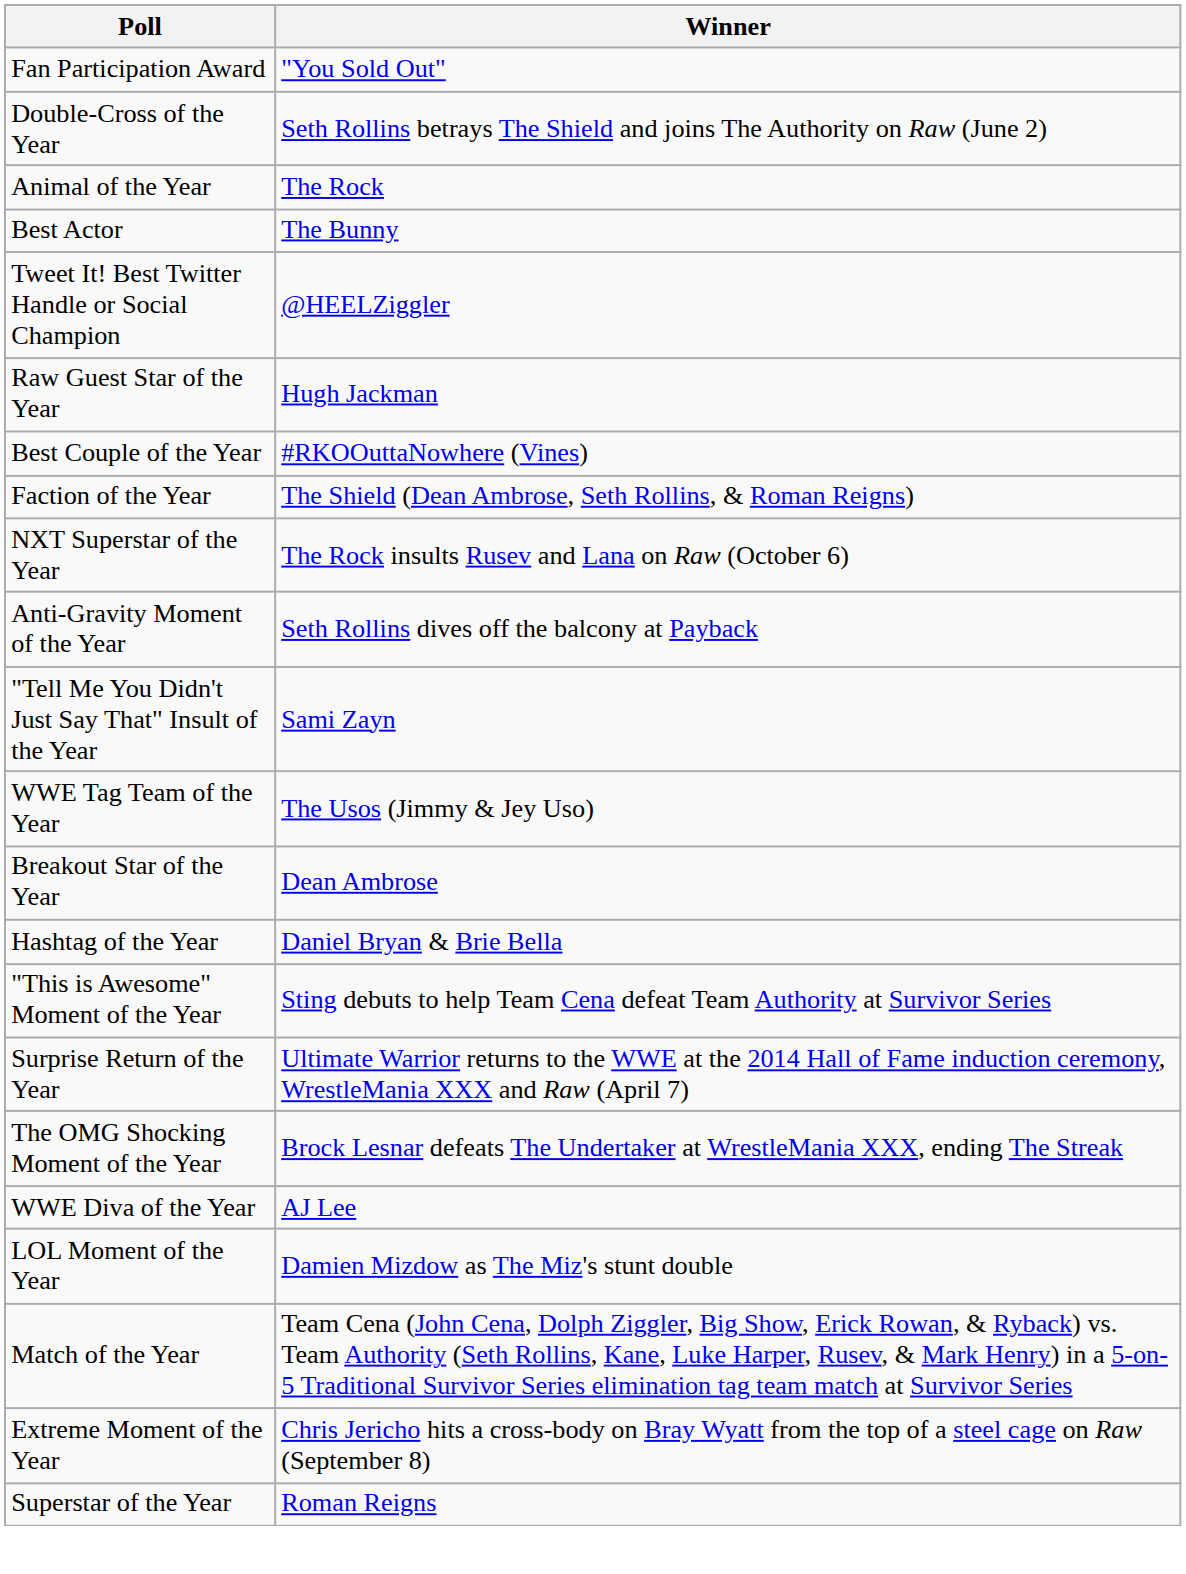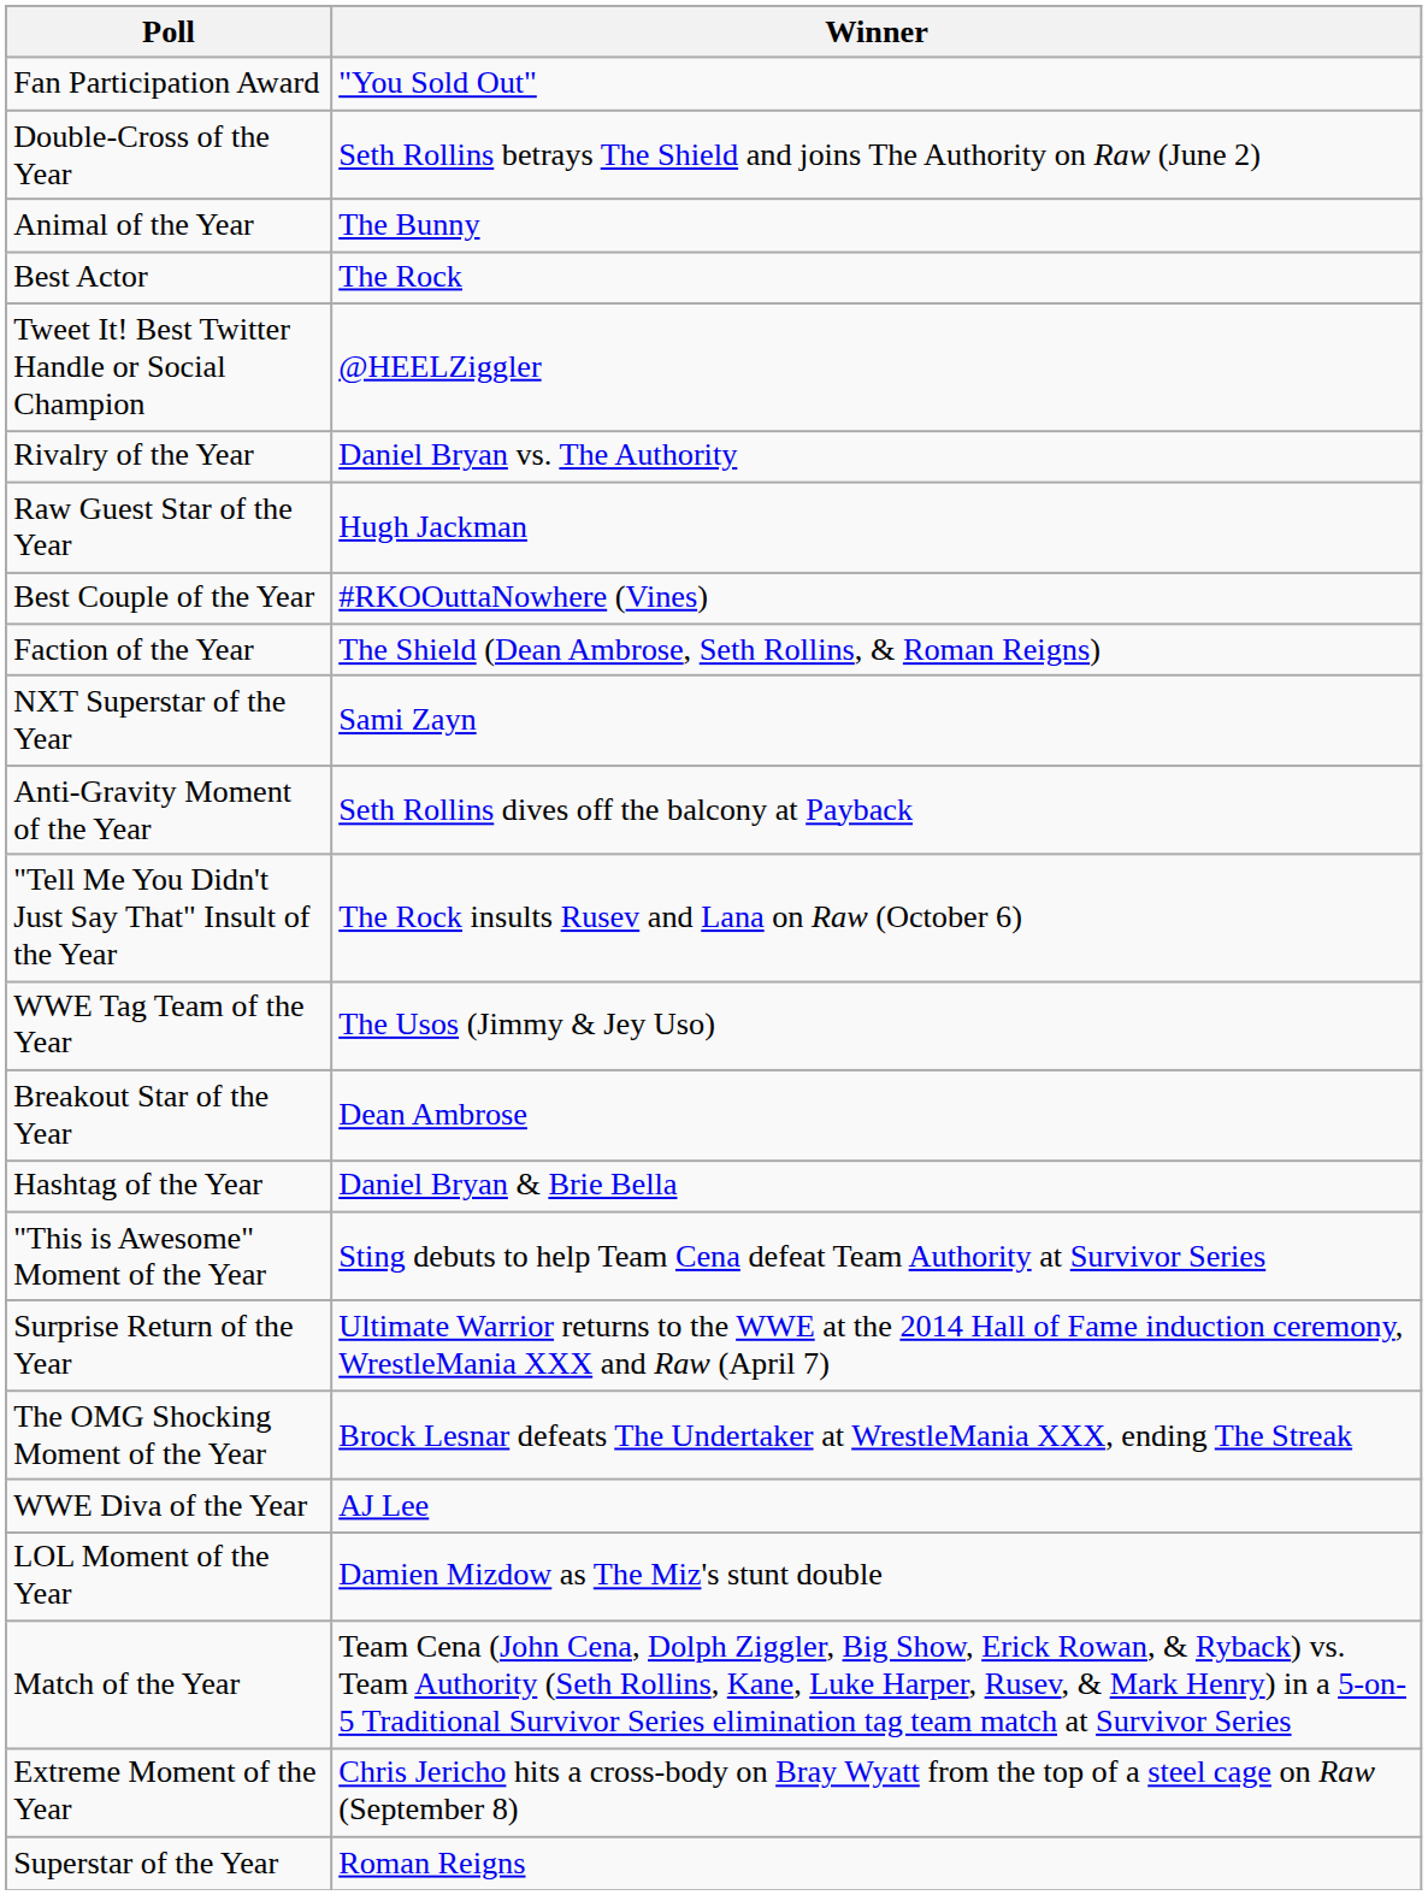Animal of the Year | Winner: The Rock -> The Bunny
Best Actor | Winner: The Bunny -> The Rock
+ row: Rivalry of the Year | Daniel Bryan vs. The Authority
NXT Superstar of the Year | Winner: The Rock insults Rusev and Lana on Raw (October 6) -> Sami Zayn
"Tell Me You Didn't Just Say That" Insult of the Year | Winner: Sami Zayn -> The Rock insults Rusev and Lana on Raw (October 6)
